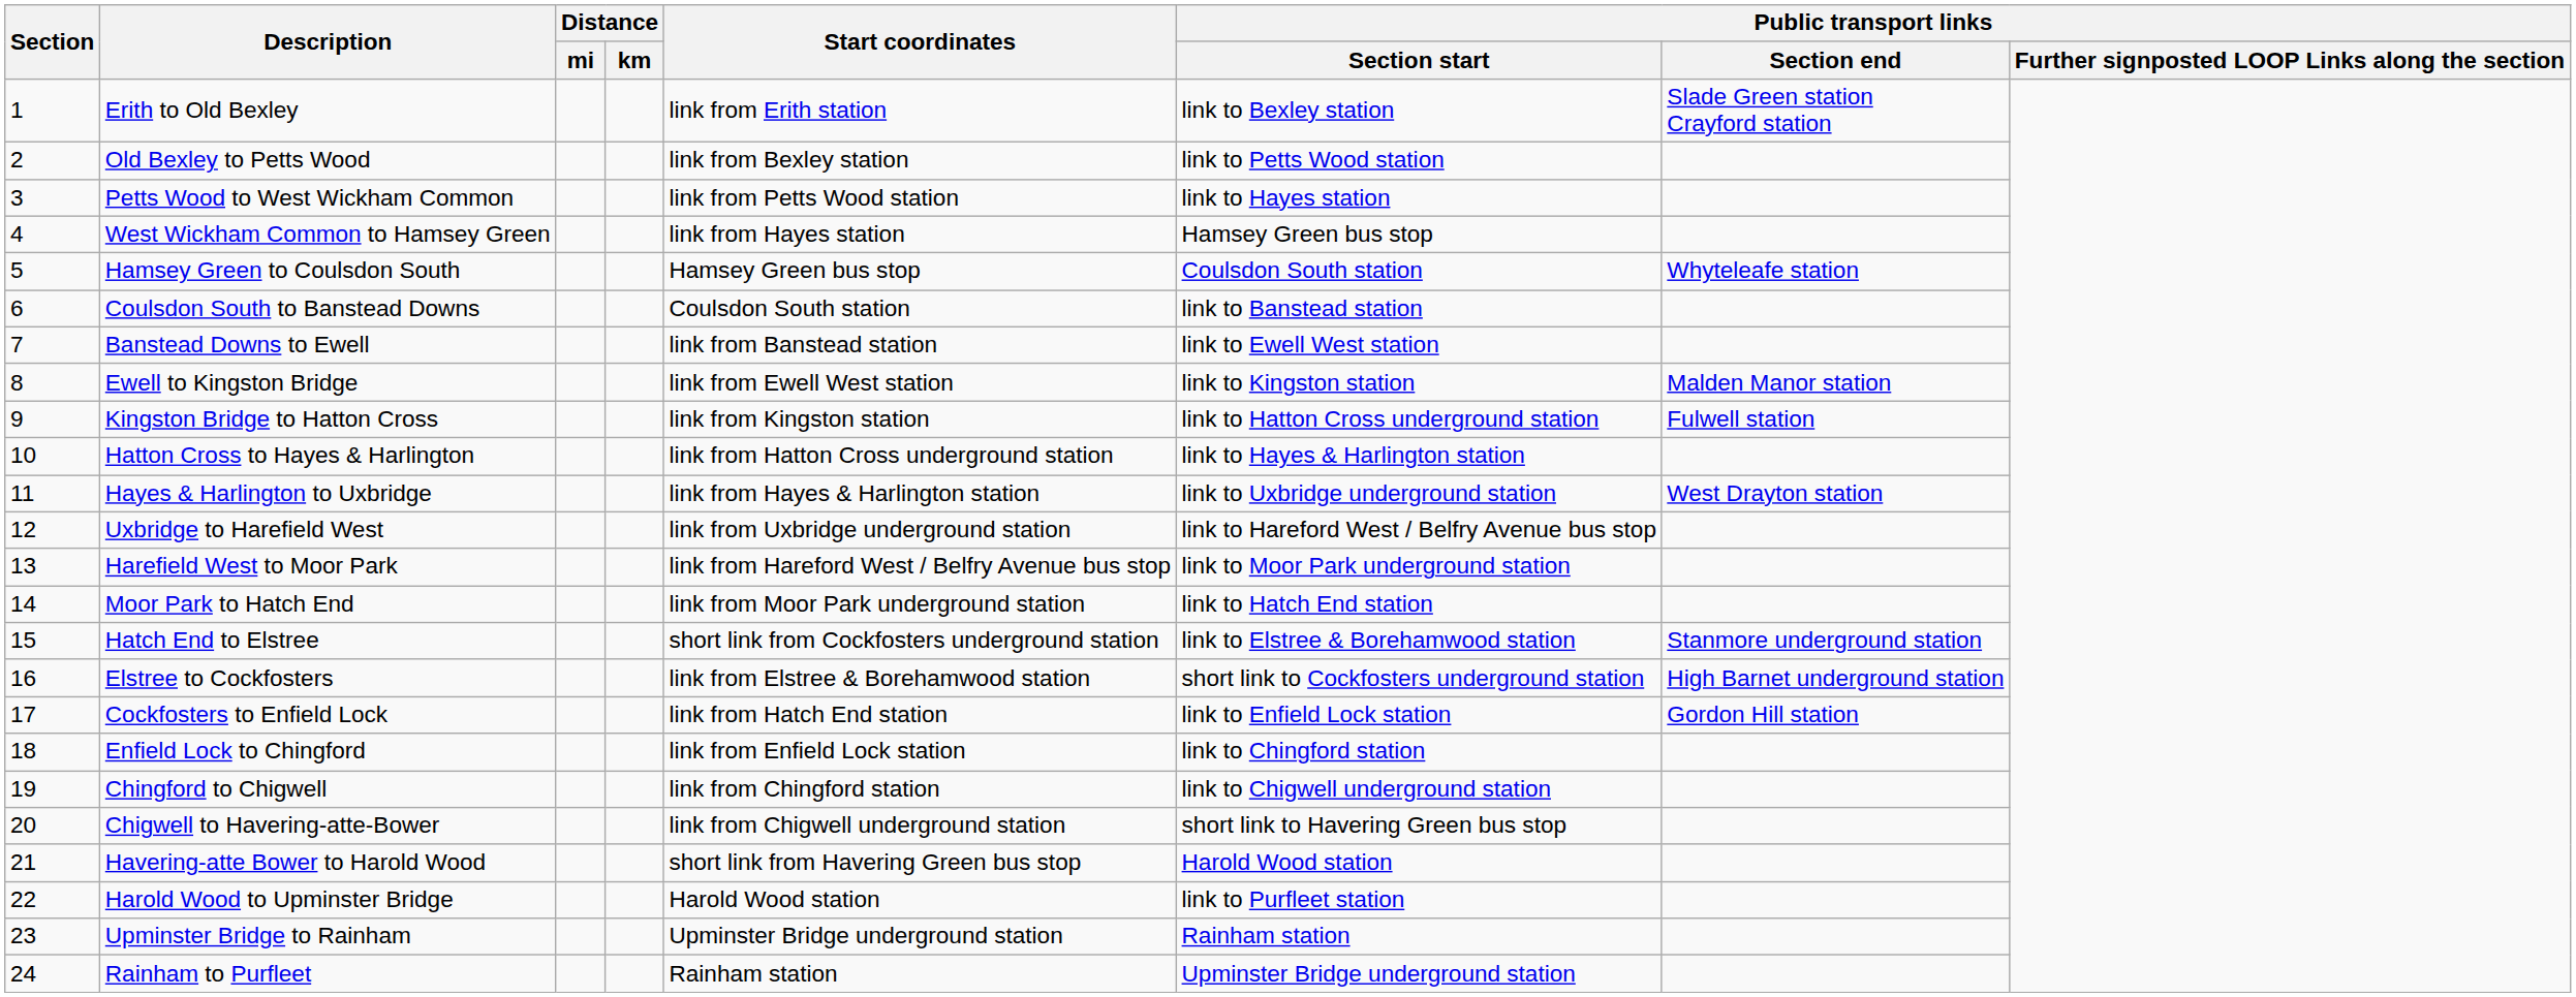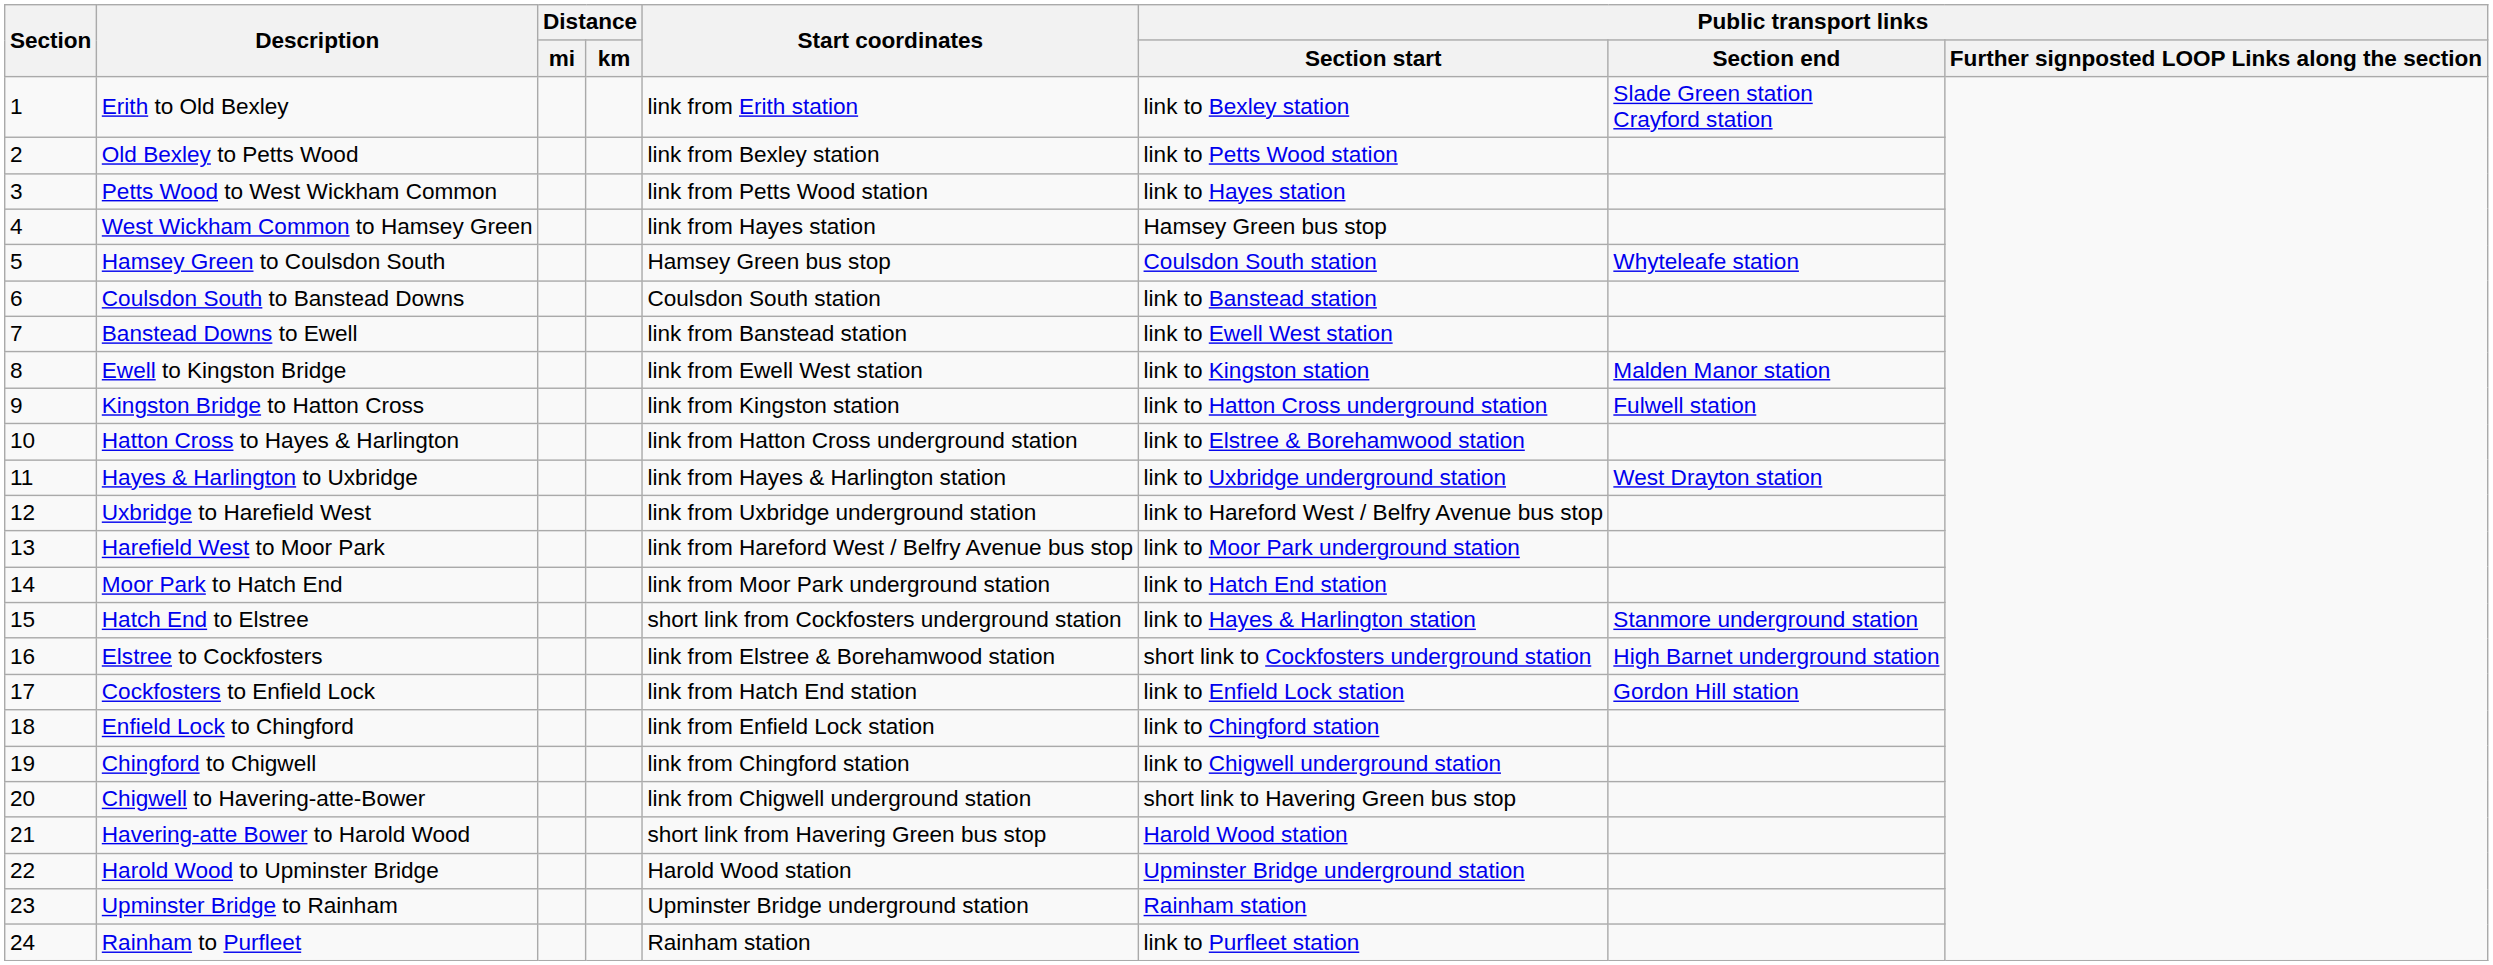Hatton Cross to Hayes & Harlington | Public transport links / Section start: link to Hayes & Harlington station -> link to Elstree & Borehamwood station
Hatch End to Elstree | Public transport links / Section start: link to Elstree & Borehamwood station -> link to Hayes & Harlington station
Harold Wood to Upminster Bridge | Public transport links / Section start: link to Purfleet station -> Upminster Bridge underground station
Rainham to Purfleet | Public transport links / Section start: Upminster Bridge underground station -> link to Purfleet station
